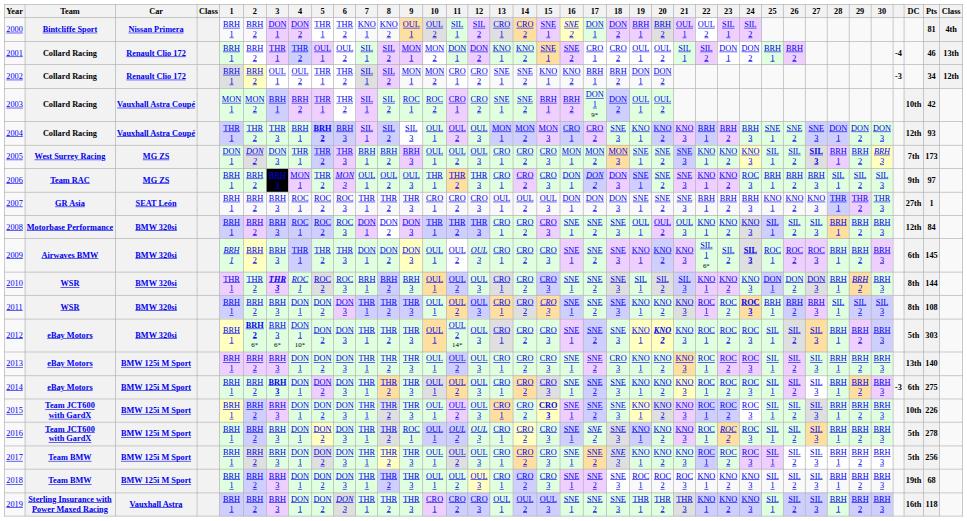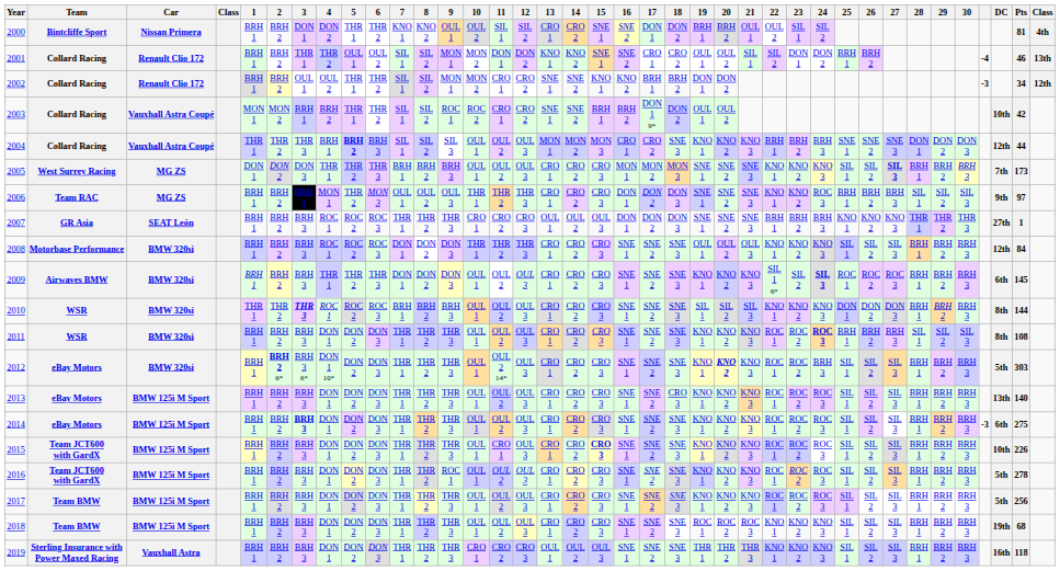2004 | Pts: 93 -> 44
2012 | 24: ROC 3 -> BRH 3
2015 | 11: OUL 2 -> CRO 1
